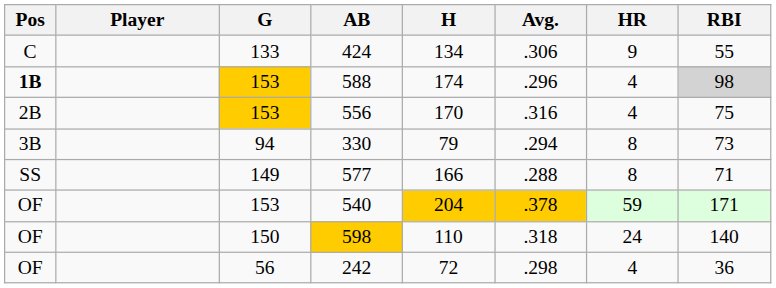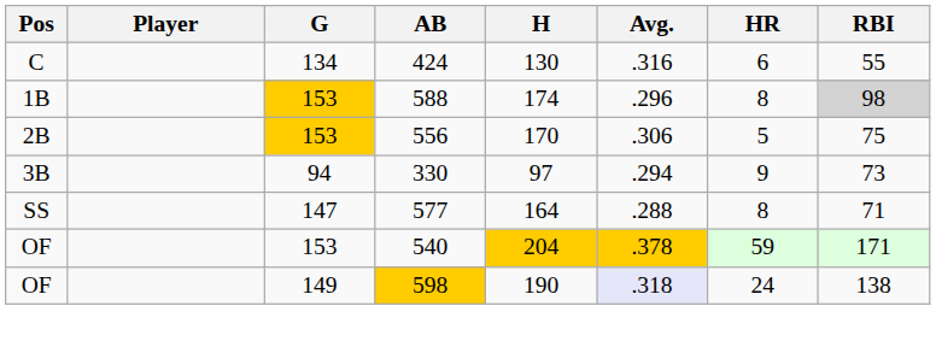424 | G: 133 -> 134
424 | H: 134 -> 130
424 | Avg.: .306 -> .316
424 | HR: 9 -> 6
588 | Pos: bold -> normal
588 | HR: 4 -> 8
556 | Avg.: .316 -> .306
556 | HR: 4 -> 5
330 | H: 79 -> 97
330 | HR: 8 -> 9
577 | G: 149 -> 147
577 | H: 166 -> 164
598 | G: 150 -> 149
598 | H: 110 -> 190
598 | Avg.: no background -> lavender background
598 | RBI: 140 -> 138
- row: OF | 56 | 242 | 72 | .298 | 4 | 36
